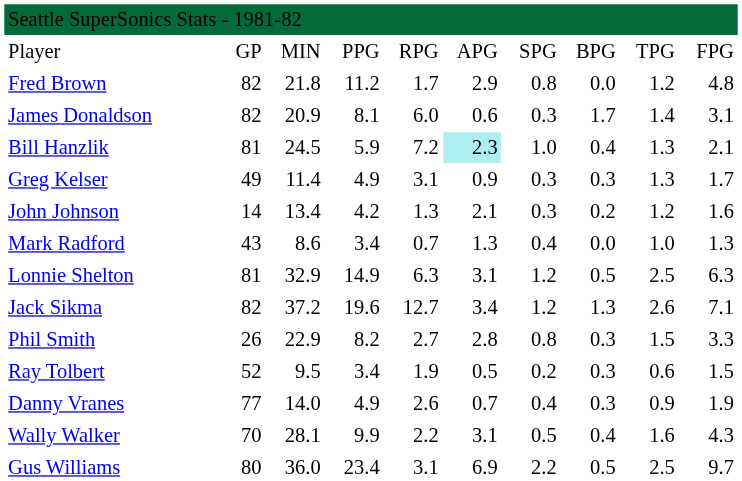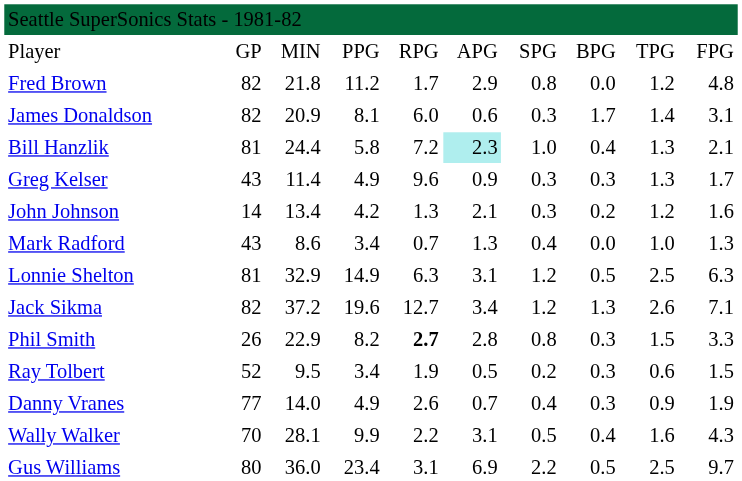Bill Hanzlik | column 3: 24.5 -> 24.4
Bill Hanzlik | column 4: 5.9 -> 5.8
Greg Kelser | column 2: 49 -> 43
Greg Kelser | column 5: 3.1 -> 9.6
Phil Smith | column 5: normal -> bold
